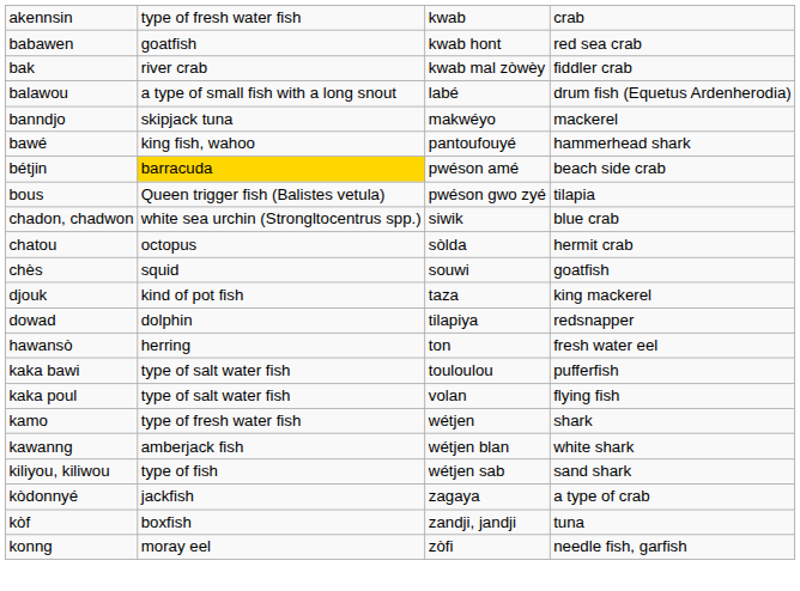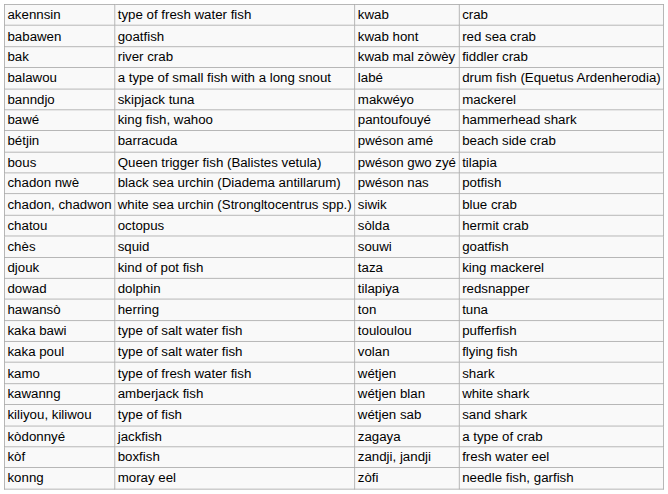bétjin | column 2: gold background -> no background
+ row: chadon nwè | black sea urchin (Diadema antillarum) | pwéson nas | potfish
hawansò | column 4: fresh water eel -> tuna
kòf | column 4: tuna -> fresh water eel
